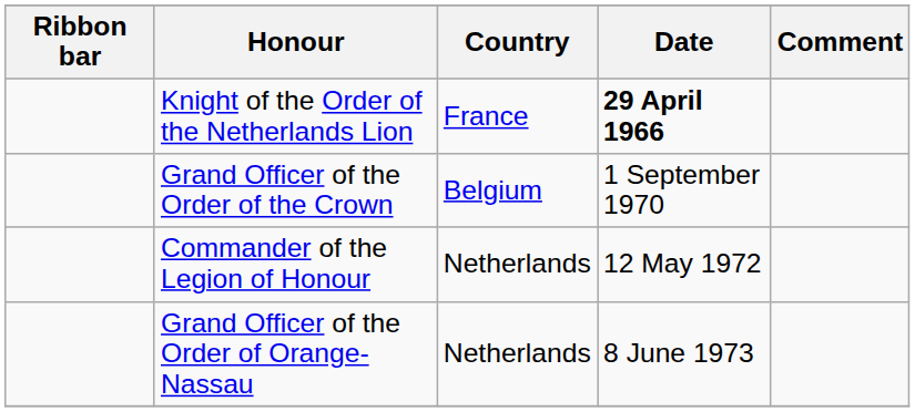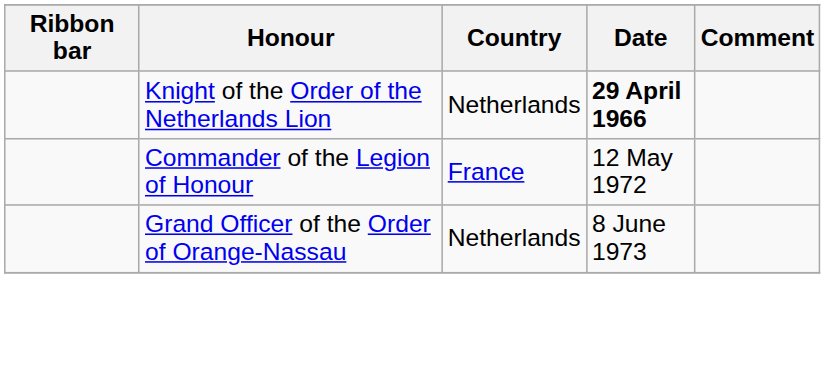Knight of the Order of the Netherlands Lion | Country: France -> Netherlands
- row: Grand Officer of the Order of the Crown | Belgium | 1 September 1970
Commander of the Legion of Honour | Country: Netherlands -> France
